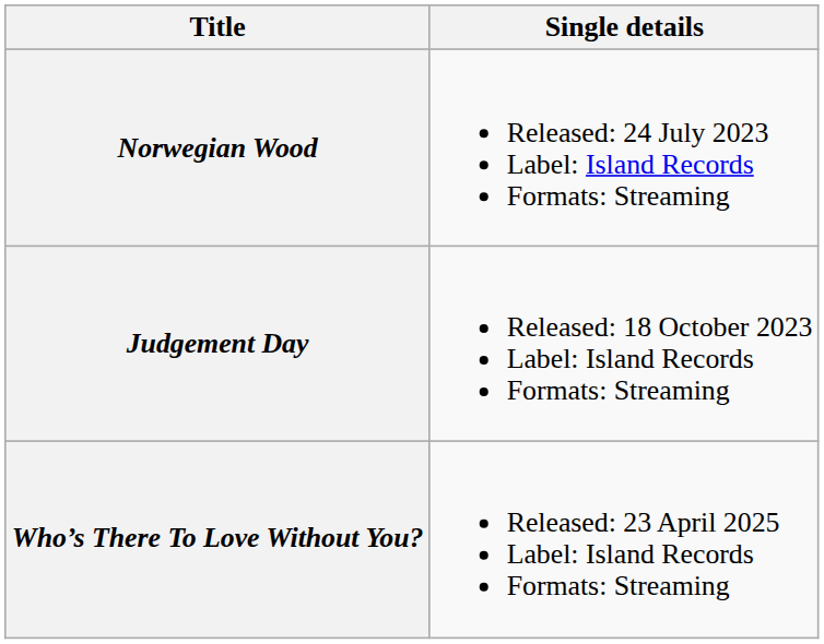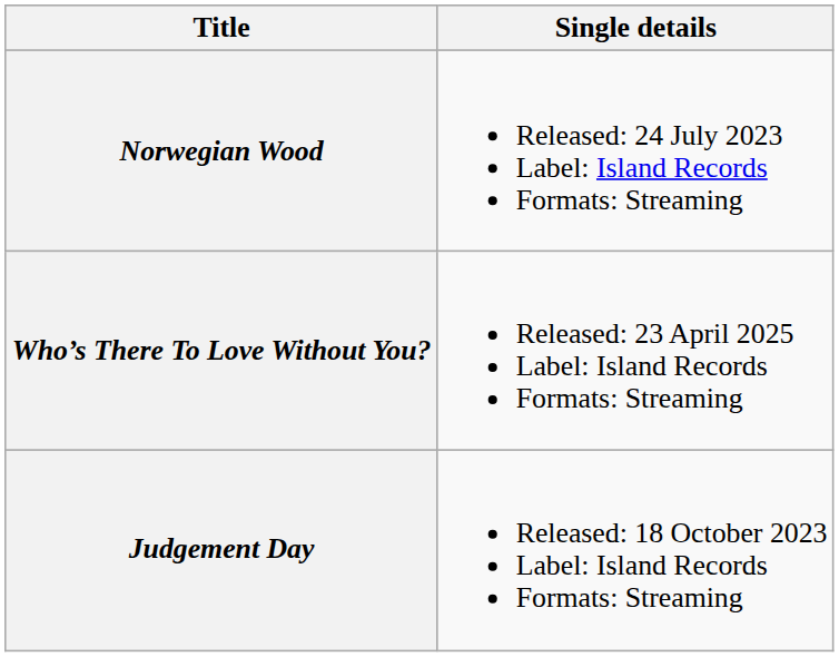rows swapped: Judgement Day <-> Who’s There To Love Without You?
